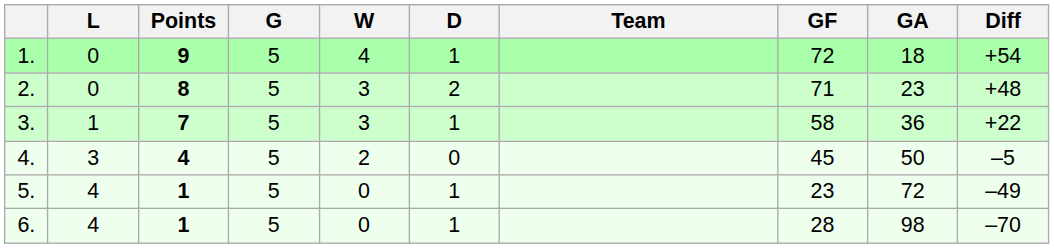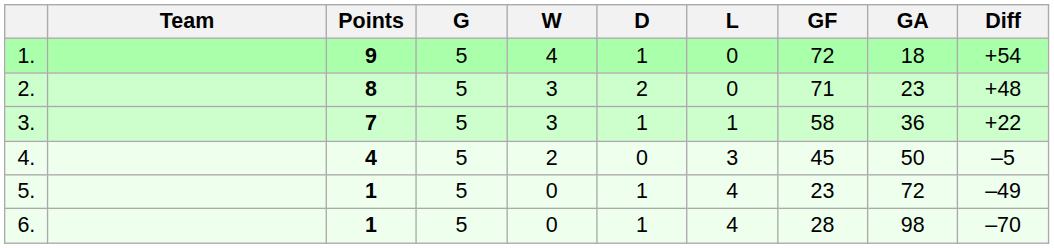columns swapped: Team <-> L
